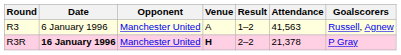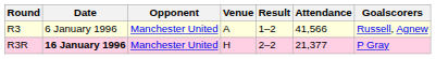R3 | Attendance: 41,563 -> 41,566
R3R | Venue: bold -> normal
R3R | Attendance: 21,378 -> 21,377
